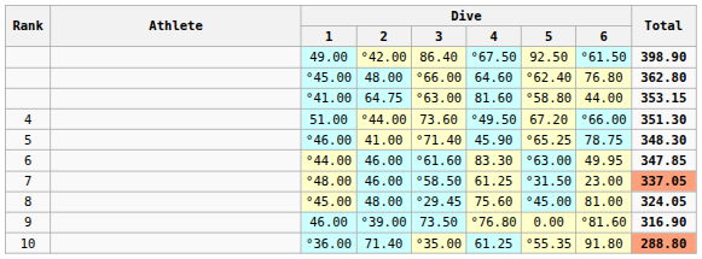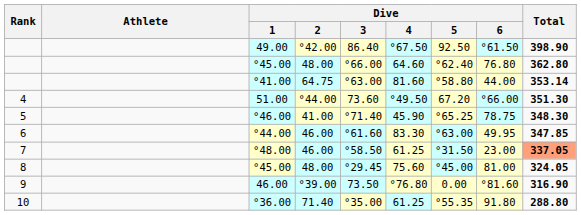°41.00 | Total: 353.15 -> 353.14
°36.00 | Total: lightsalmon background -> no background
